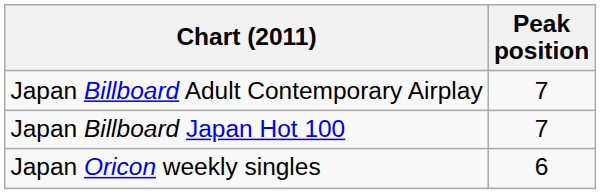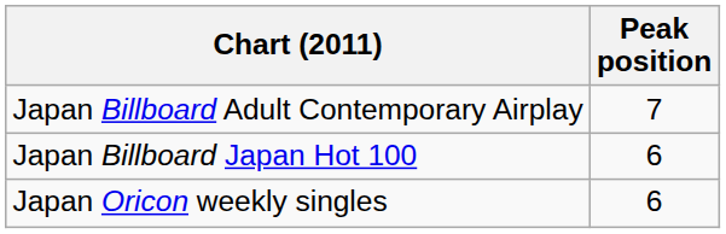Japan Billboard Japan Hot 100 | Peak position: 7 -> 6
